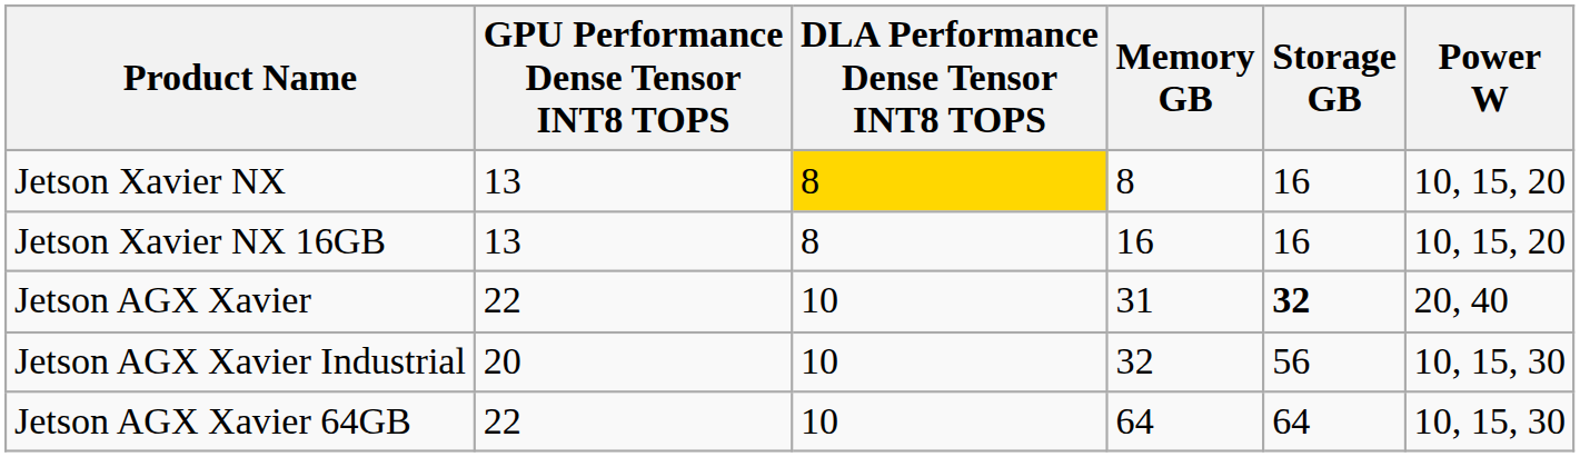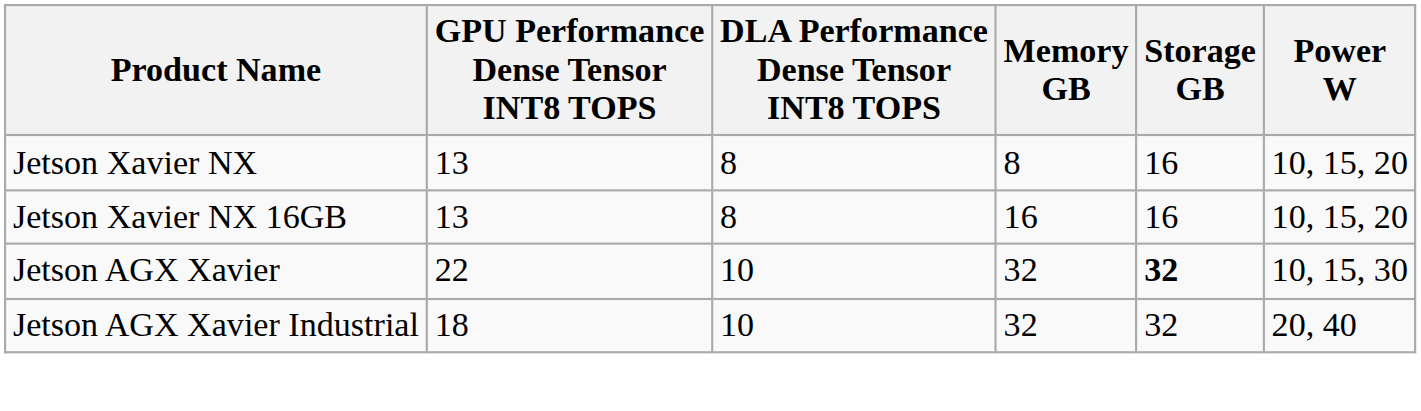Jetson Xavier NX | DLA Performance Dense Tensor INT8 TOPS: gold background -> no background
Jetson AGX Xavier | Memory GB: 31 -> 32
Jetson AGX Xavier | Power W: 20, 40 -> 10, 15, 30
Jetson AGX Xavier Industrial | GPU Performance Dense Tensor INT8 TOPS: 20 -> 18
Jetson AGX Xavier Industrial | Storage GB: 56 -> 32
Jetson AGX Xavier Industrial | Power W: 10, 15, 30 -> 20, 40
- row: Jetson AGX Xavier 64GB | 22 | 10 | 64 | 64 | 10, 15, 30
